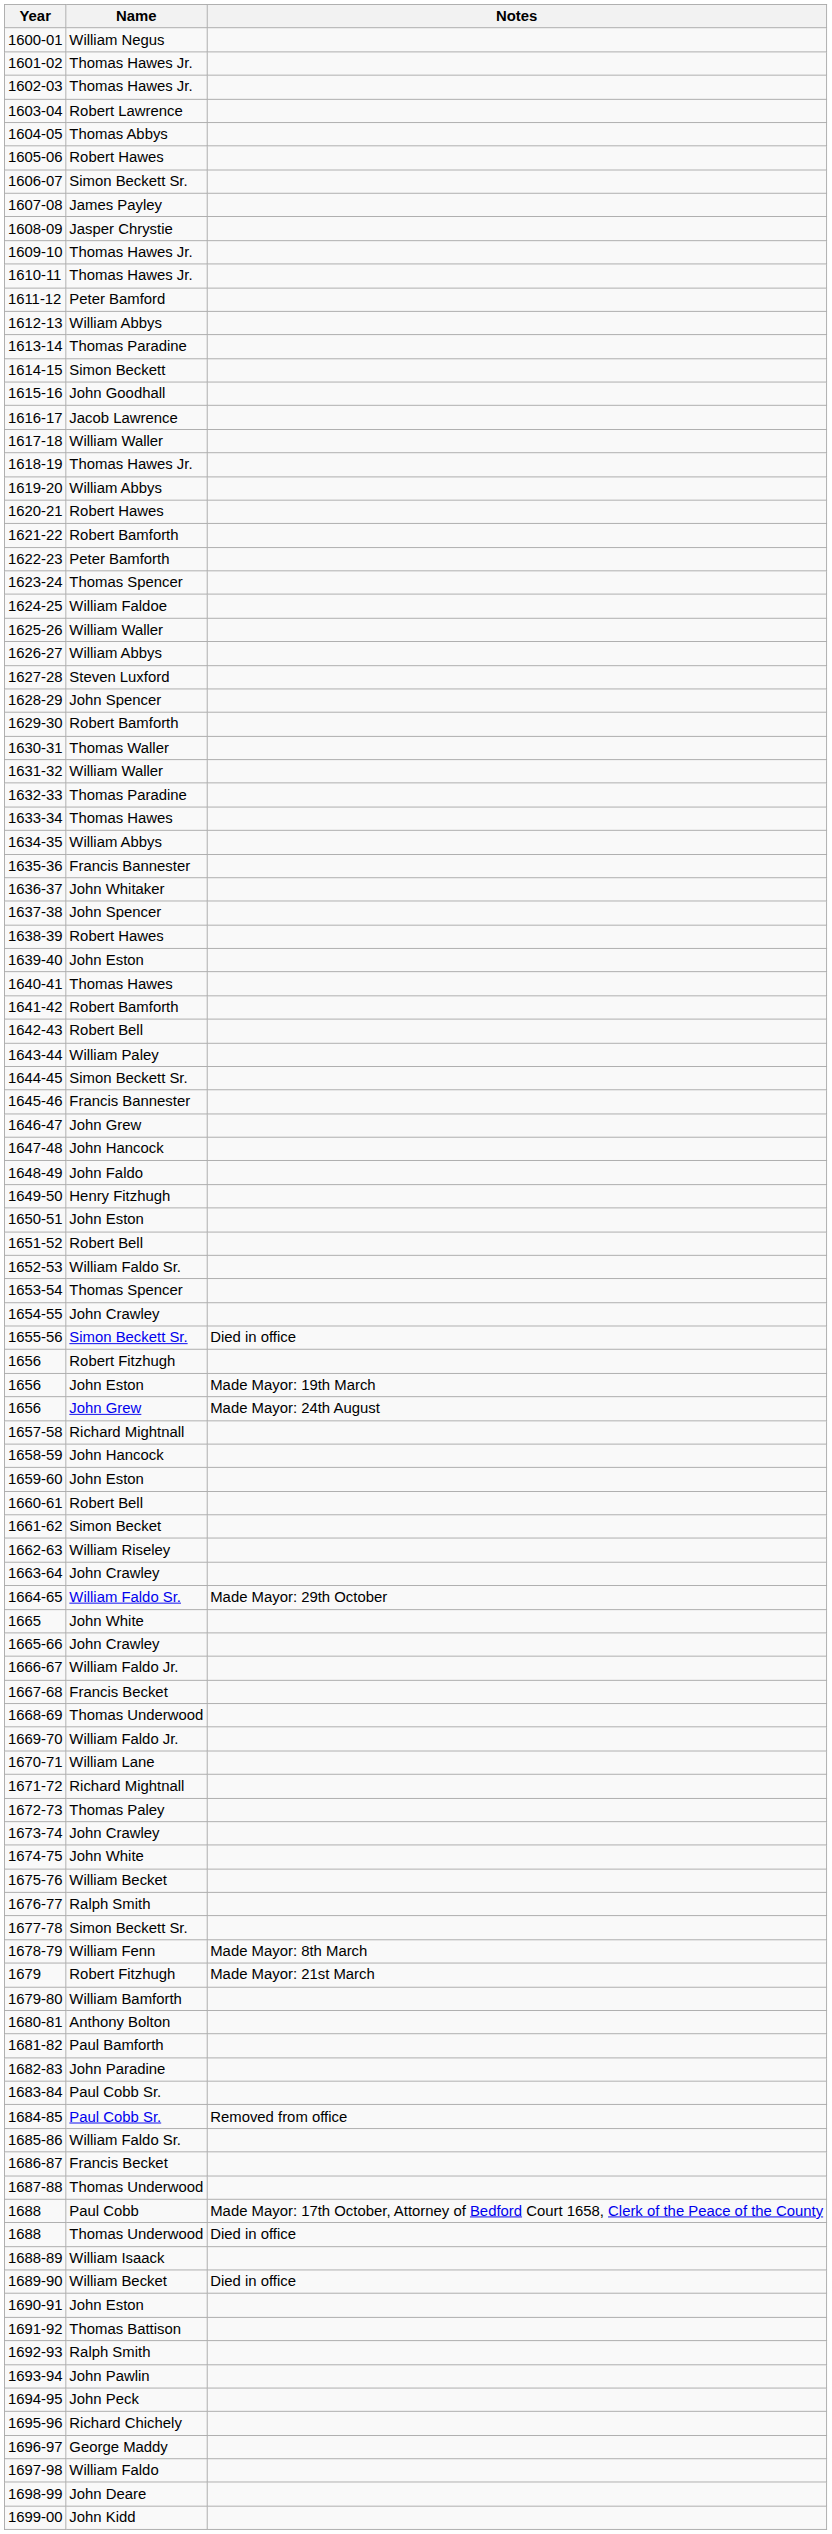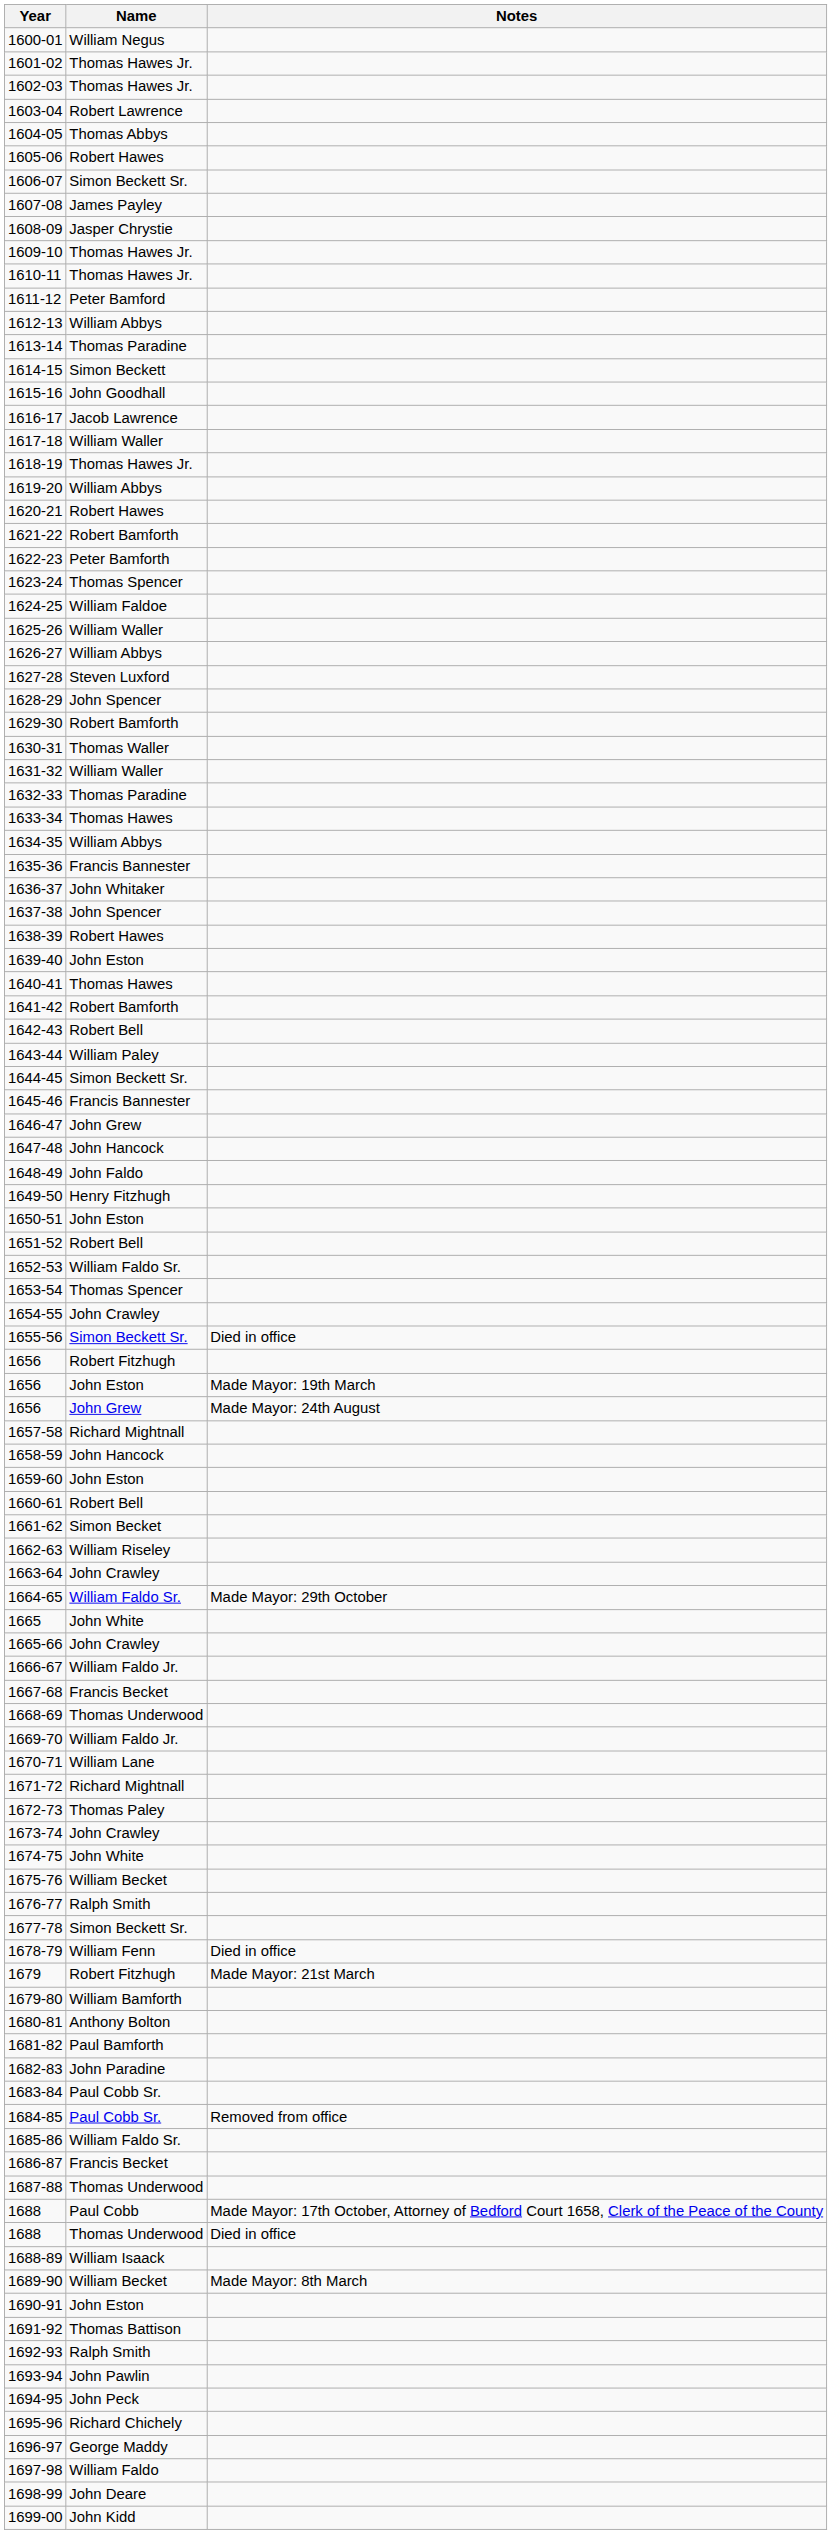1678-79 | Notes: Made Mayor: 8th March -> Died in office
1689-90 | Notes: Died in office -> Made Mayor: 8th March
